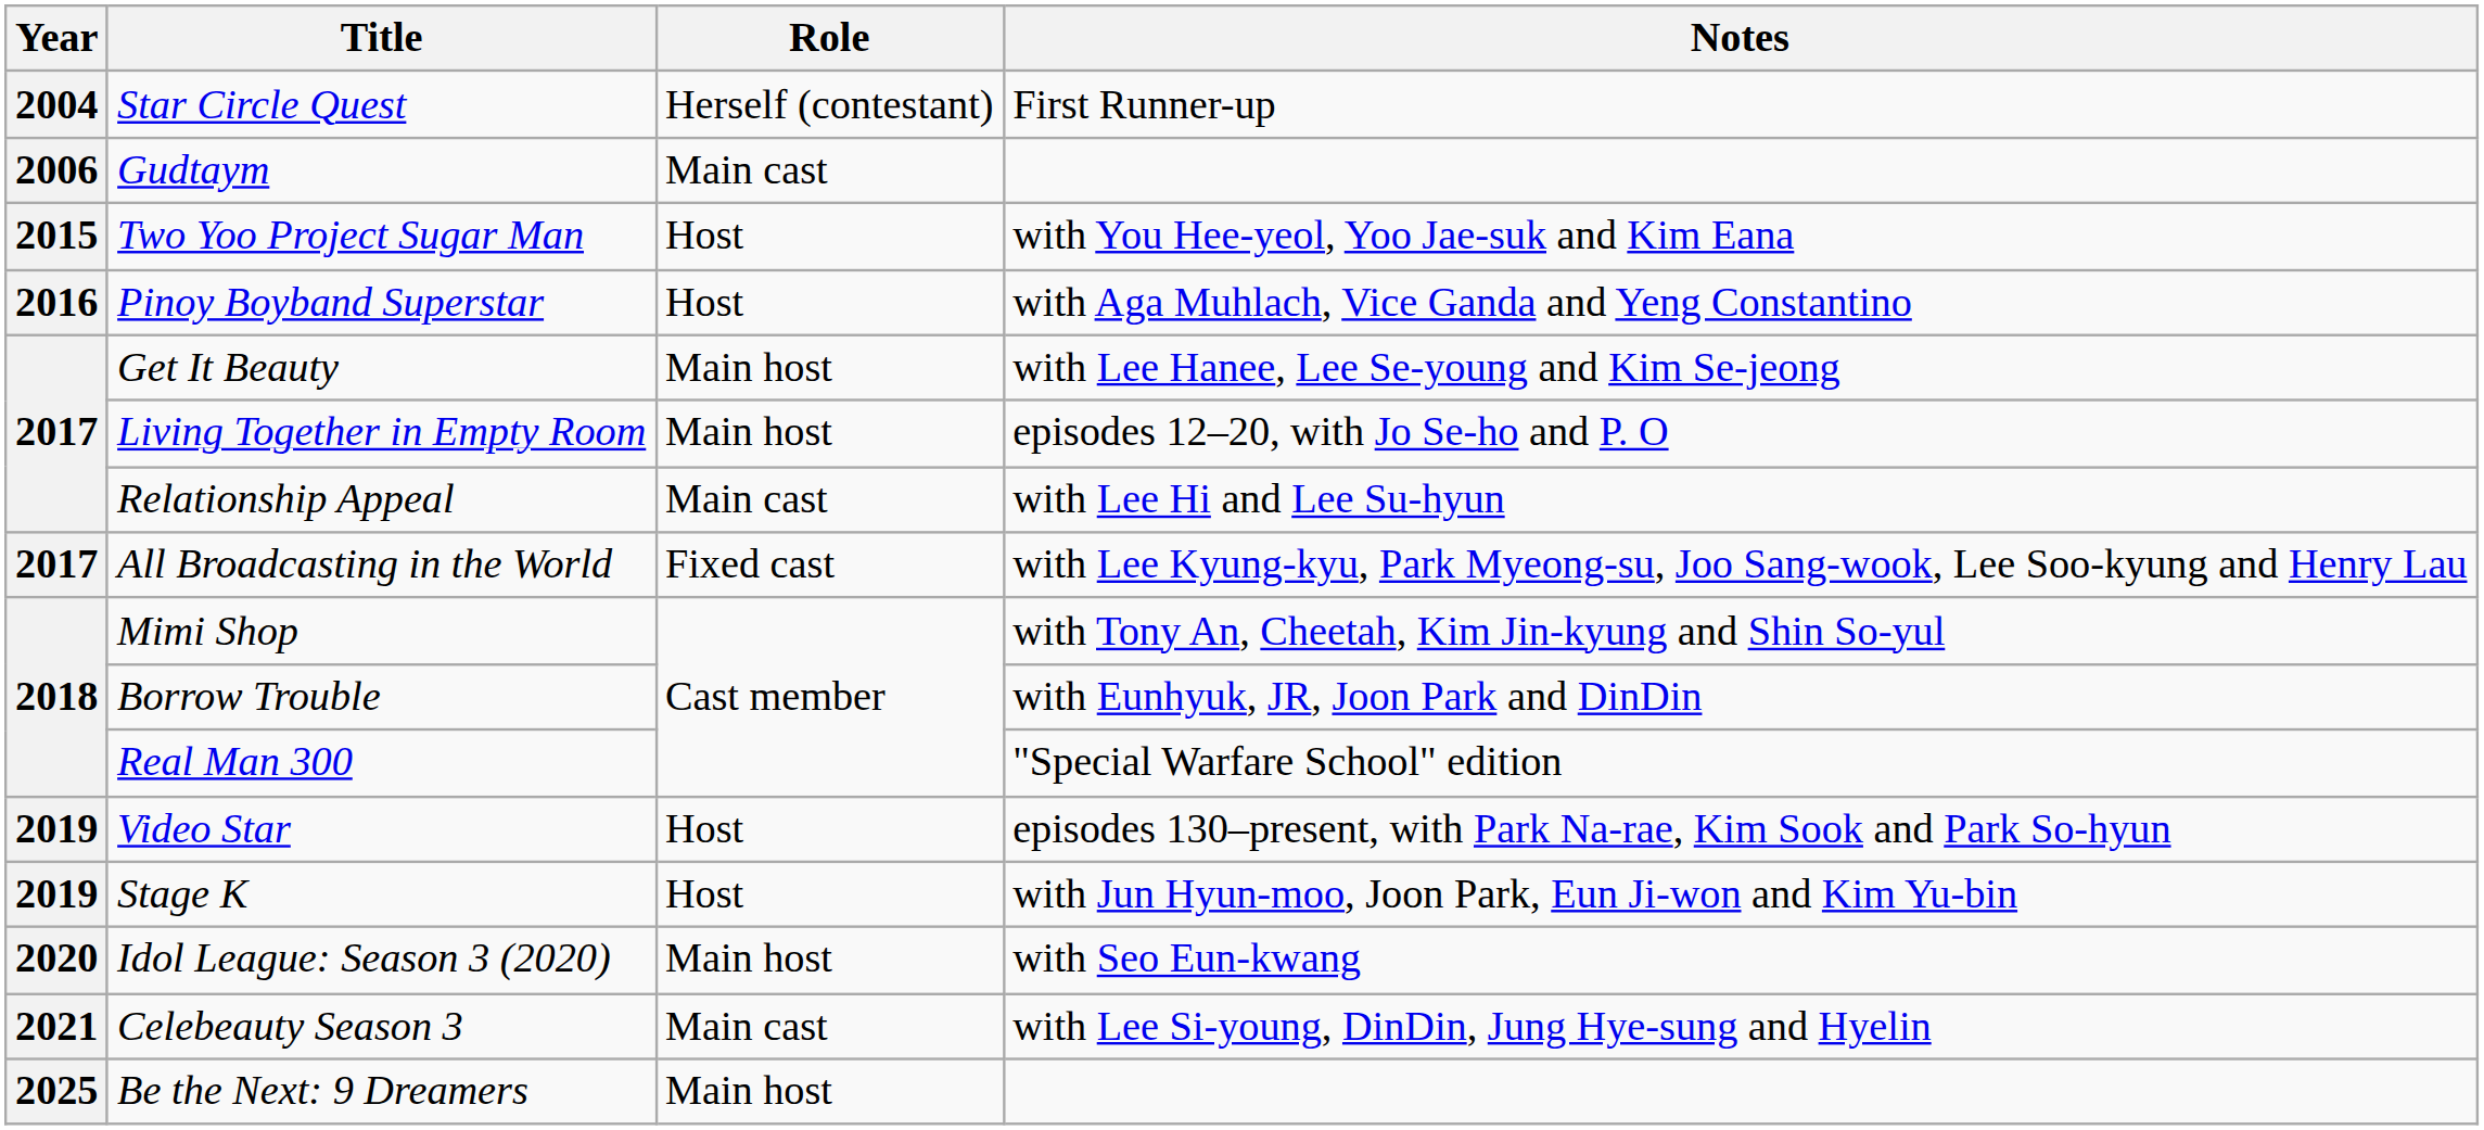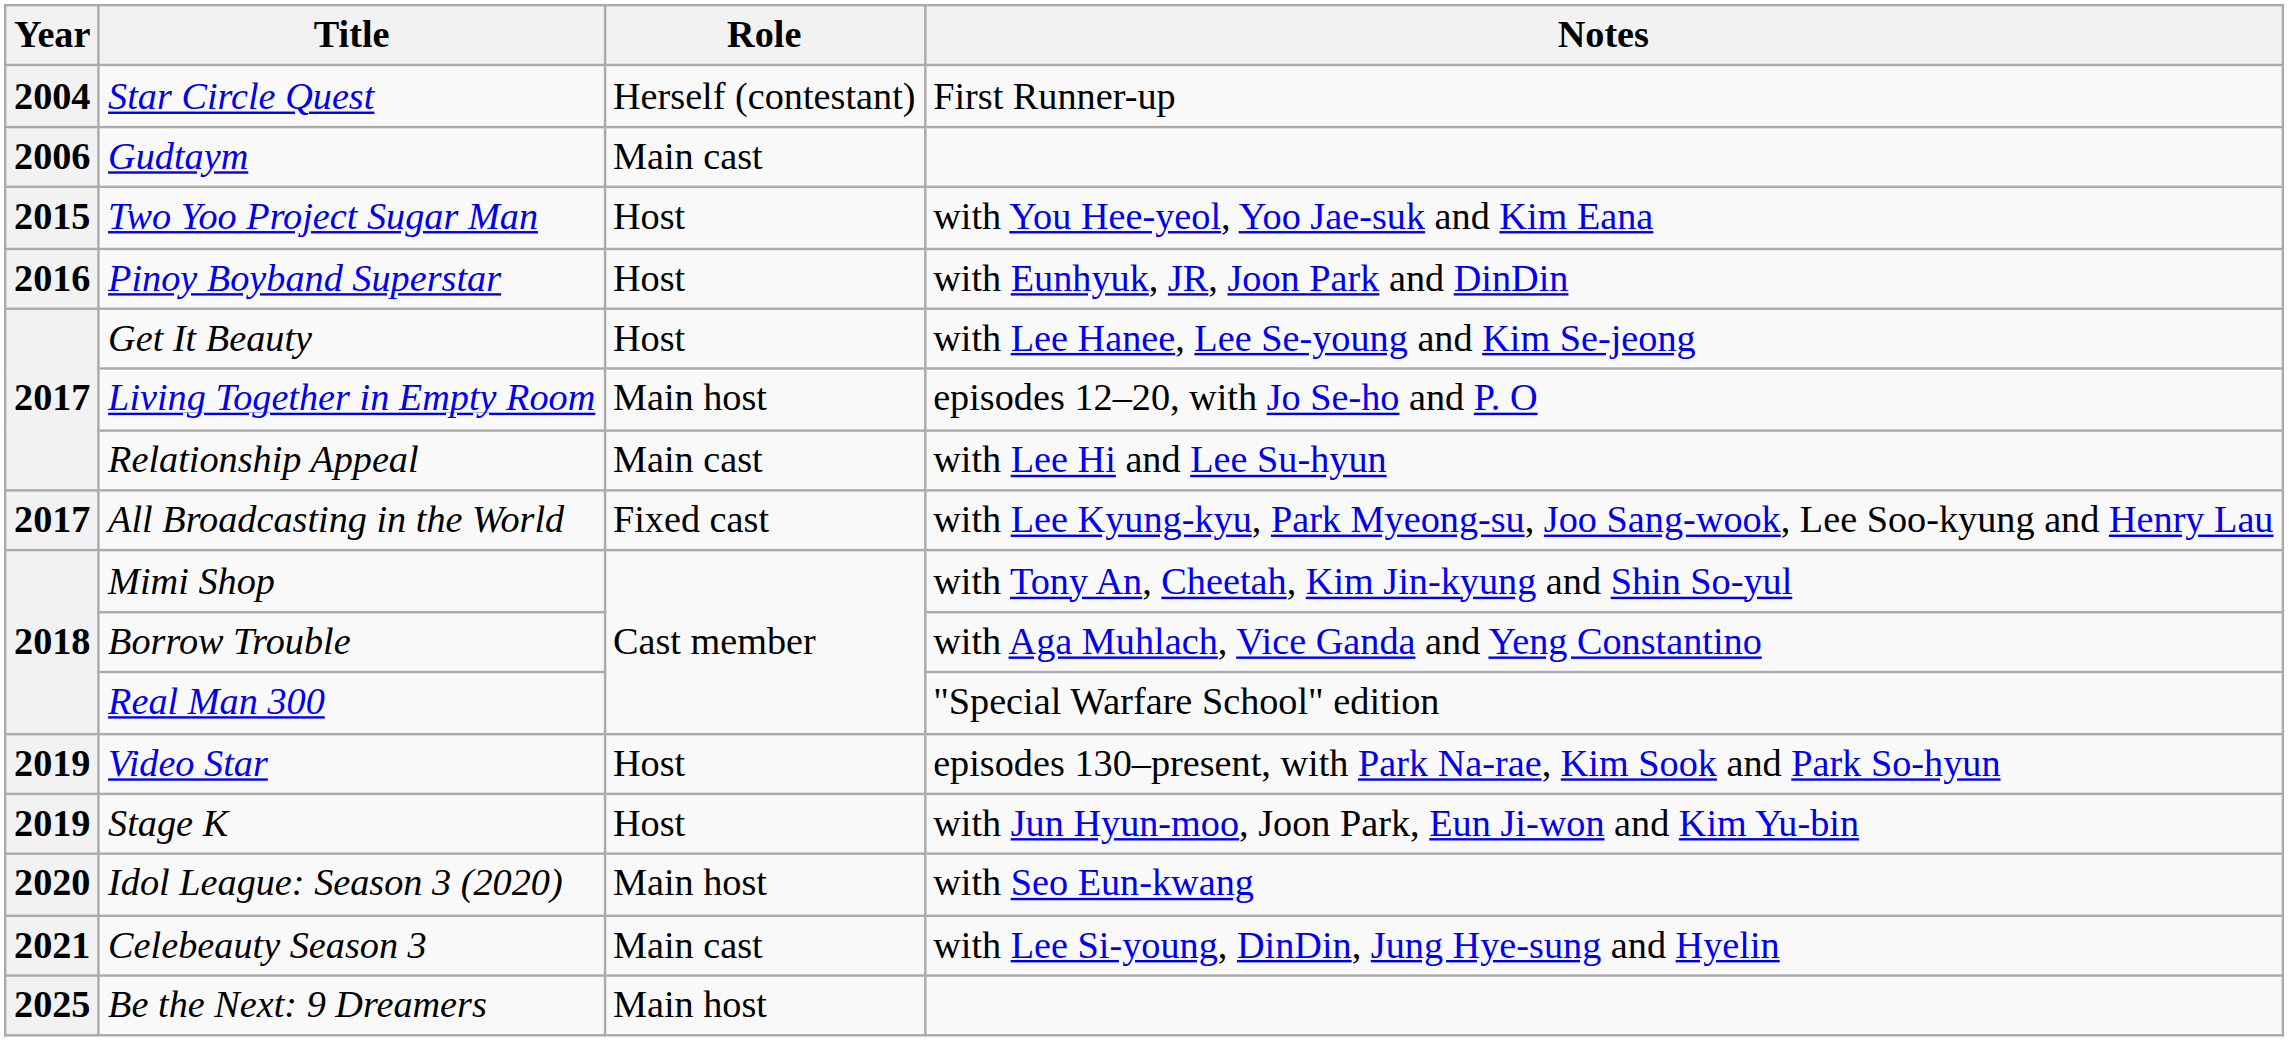Pinoy Boyband Superstar | Notes: with Aga Muhlach, Vice Ganda and Yeng Constantino -> with Eunhyuk, JR, Joon Park and DinDin
Get It Beauty | Role: Main host -> Host
Borrow Trouble | Notes: with Eunhyuk, JR, Joon Park and DinDin -> with Aga Muhlach, Vice Ganda and Yeng Constantino
